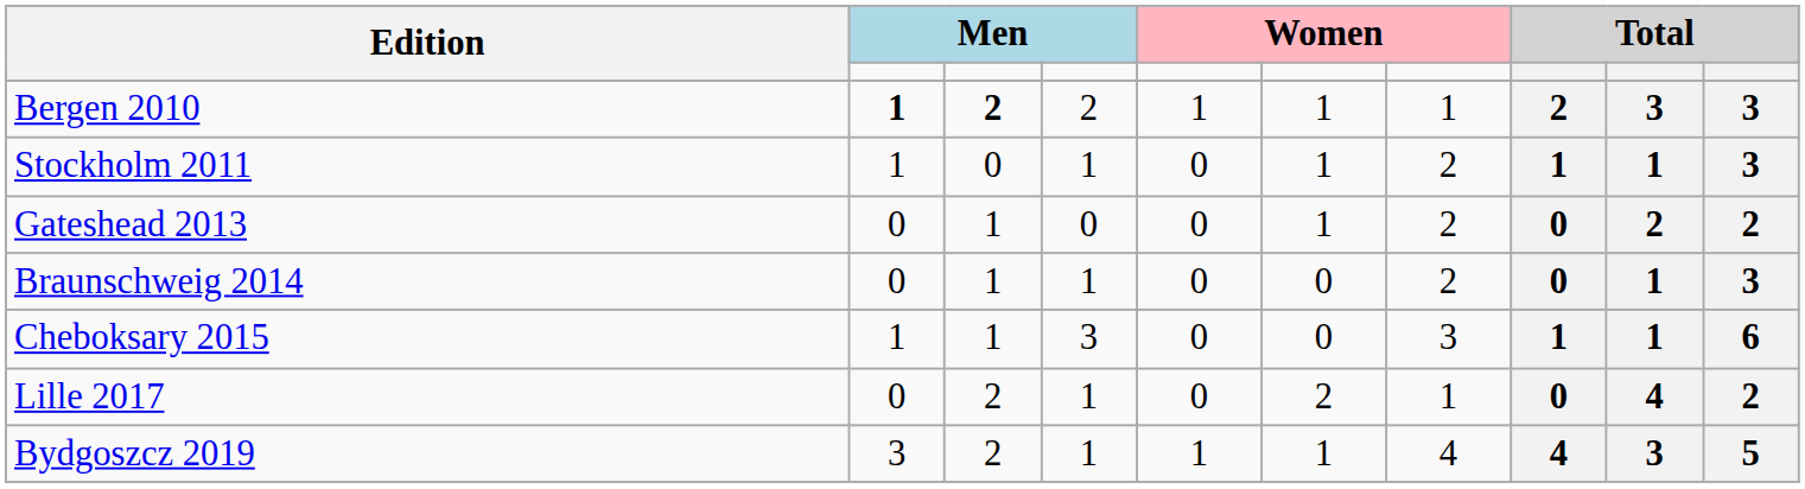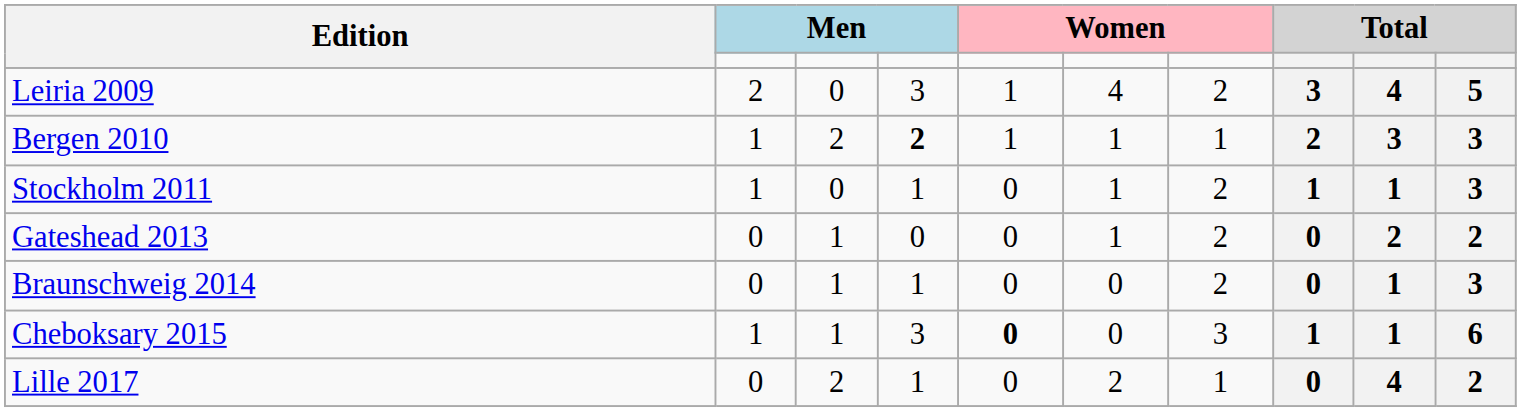+ row: Leiria 2009 | 2 | 0 | 3 | 1 | 4 | 2 | 3 | 4 | 5
Bergen 2010 | column 2: bold -> normal
Bergen 2010 | column 3: bold -> normal
Bergen 2010 | column 4: normal -> bold
Cheboksary 2015 | column 5: normal -> bold
- row: Bydgoszcz 2019 | 3 | 2 | 1 | 1 | 1 | 4 | 4 | 3 | 5
